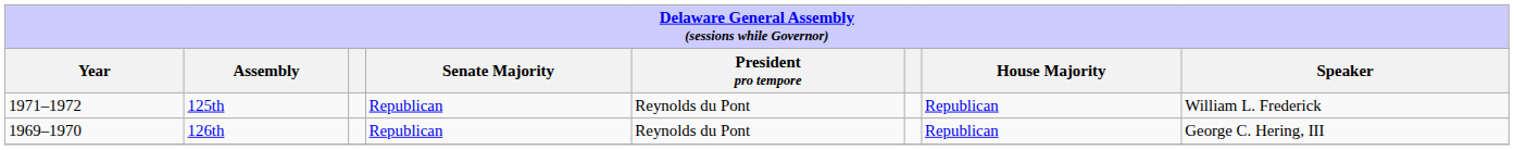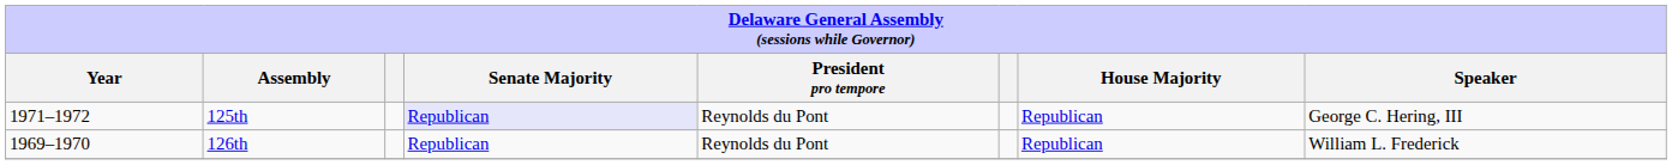125th | Senate Majority: no background -> lavender background
125th | Speaker: William L. Frederick -> George C. Hering, III
126th | Speaker: George C. Hering, III -> William L. Frederick
